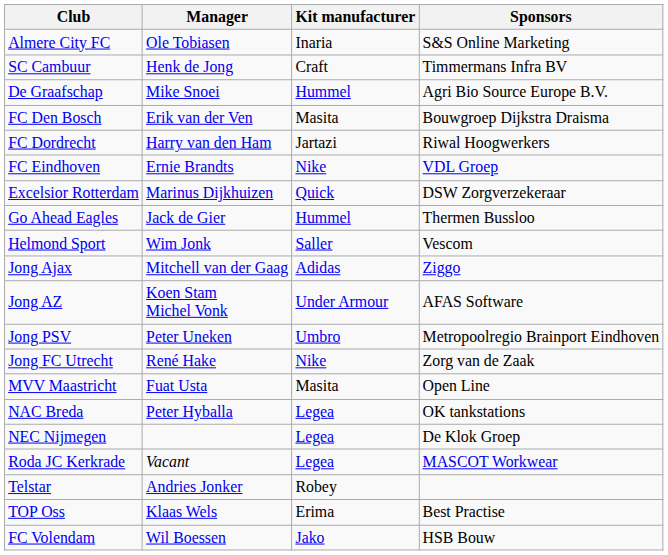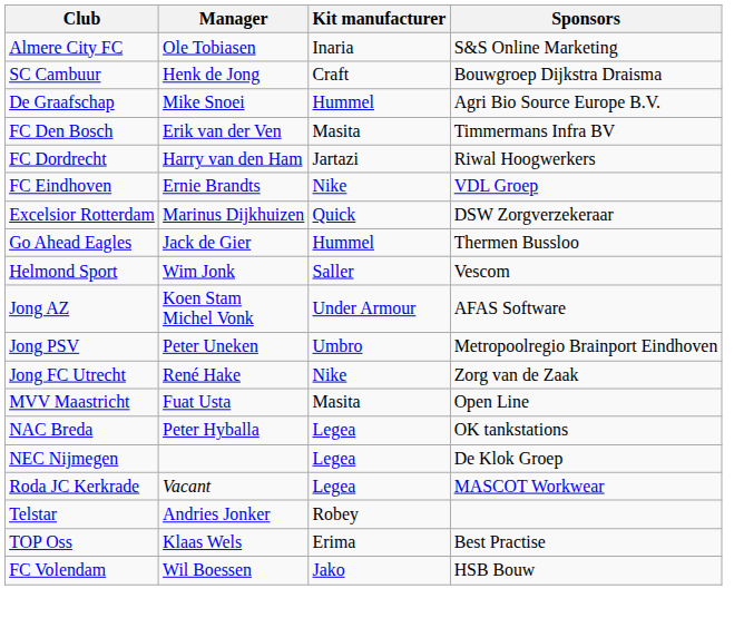SC Cambuur | Sponsors: Timmermans Infra BV -> Bouwgroep Dijkstra Draisma
FC Den Bosch | Sponsors: Bouwgroep Dijkstra Draisma -> Timmermans Infra BV
- row: Jong Ajax | Mitchell van der Gaag | Adidas | Ziggo
